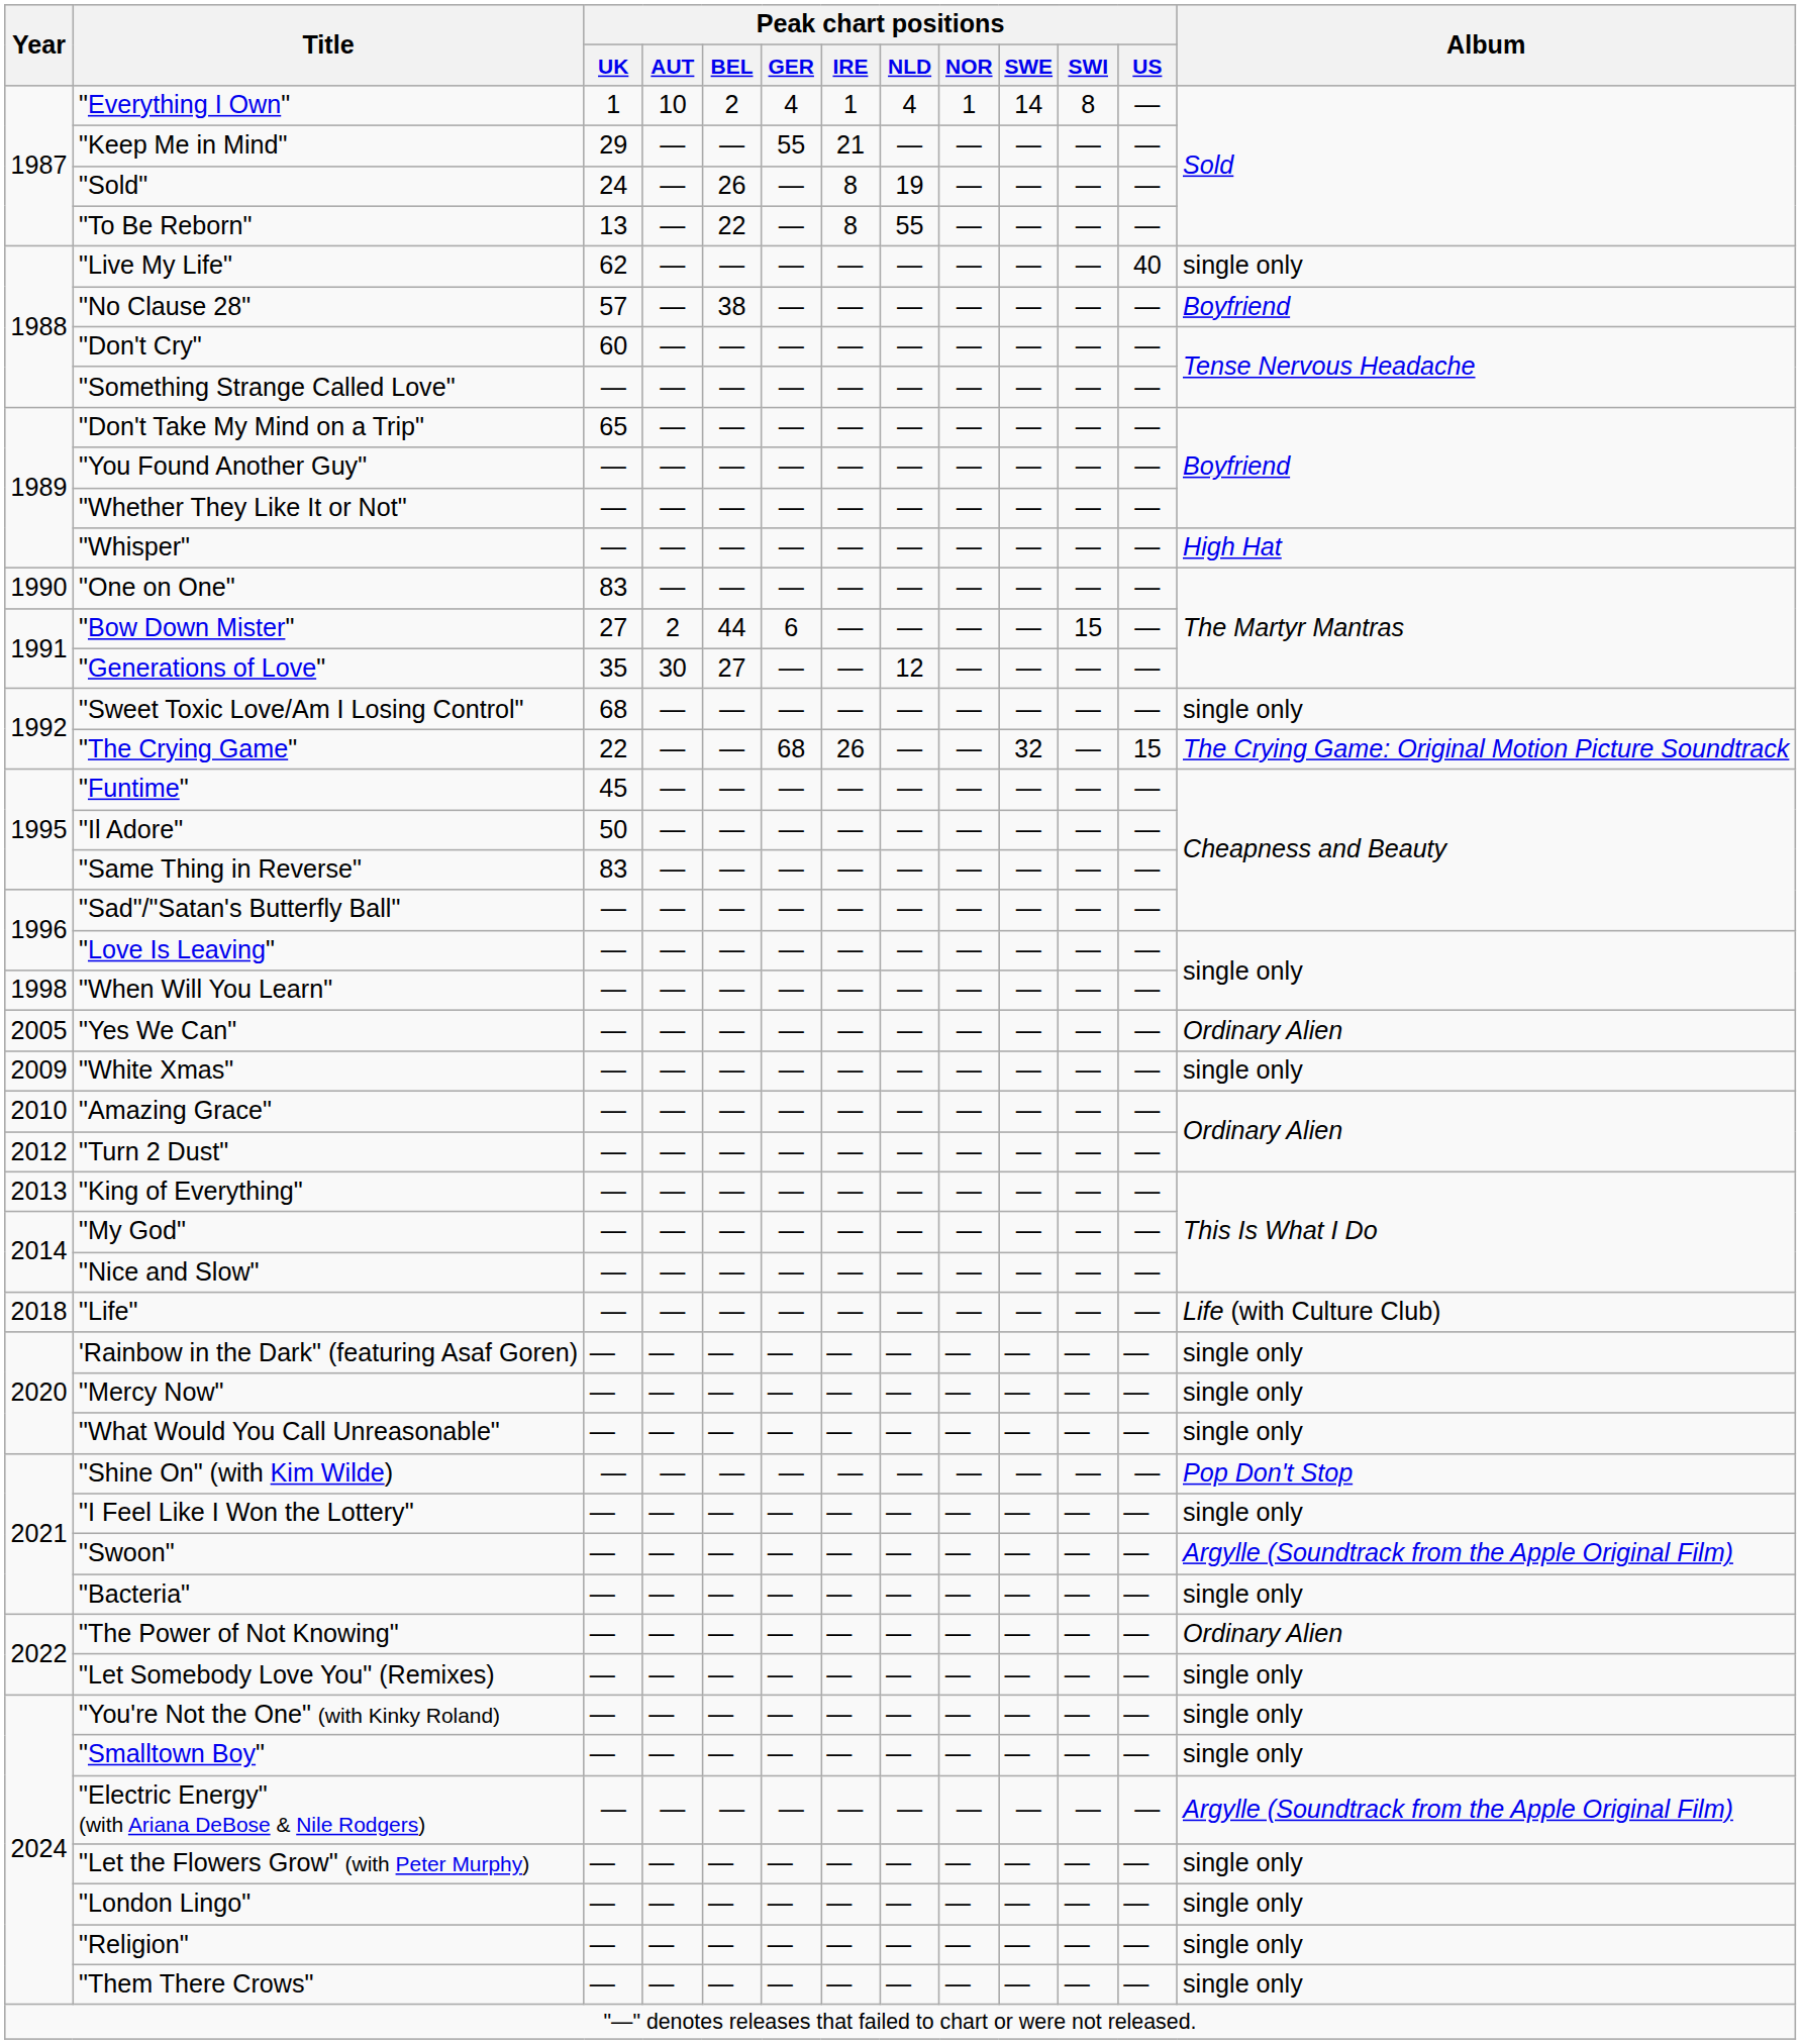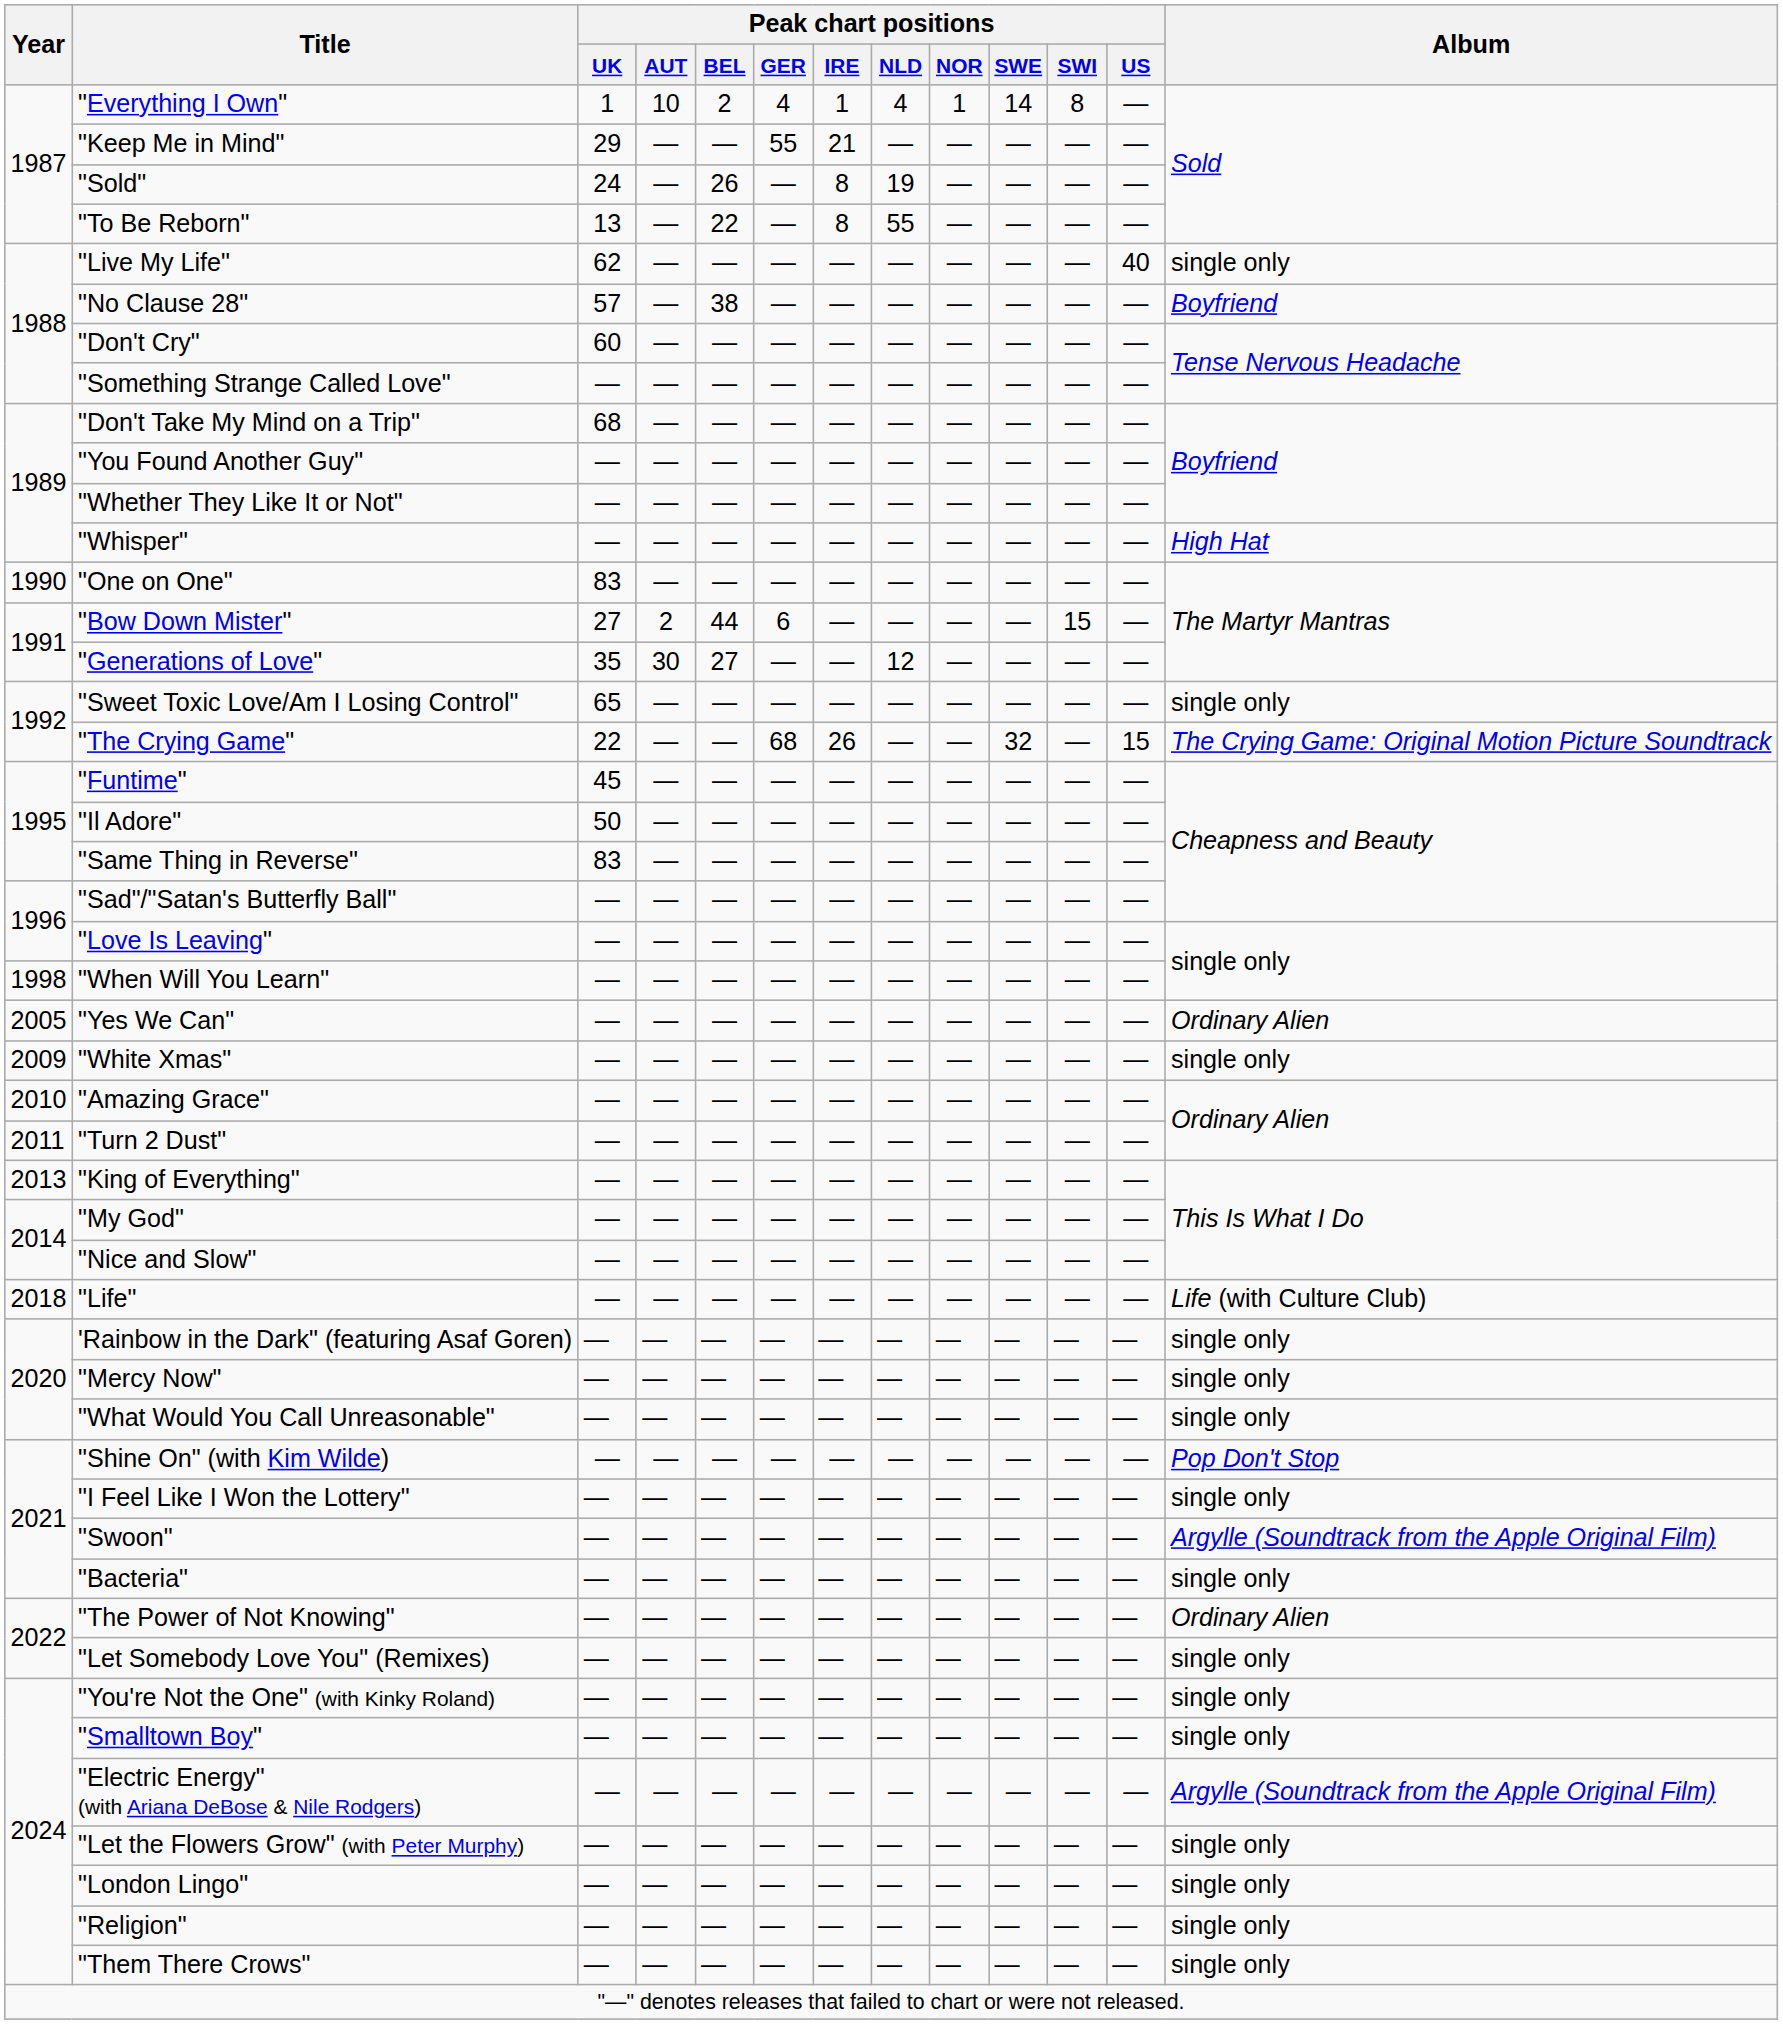"Don't Take My Mind on a Trip" | Peak chart positions / UK: 65 -> 68
"Sweet Toxic Love/Am I Losing Control" | Peak chart positions / UK: 68 -> 65
"Turn 2 Dust" | Year: 2012 -> 2011
